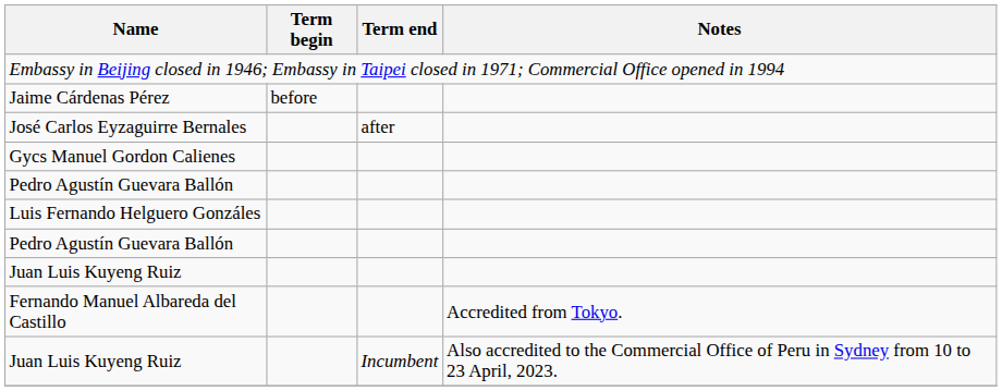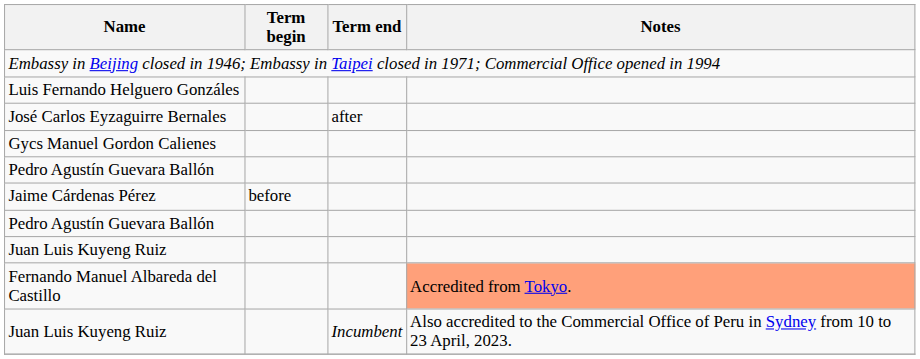rows swapped: Jaime Cárdenas Pérez <-> Luis Fernando Helguero Gonzáles
Fernando Manuel Albareda del Castillo | Notes: no background -> lightsalmon background
